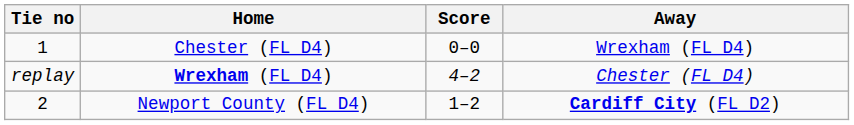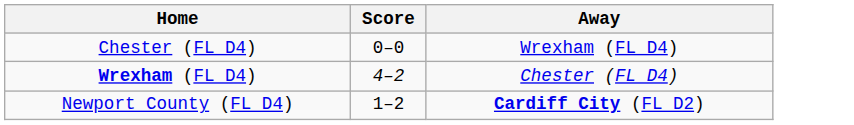- column: Tie no | 1 | replay | 2
